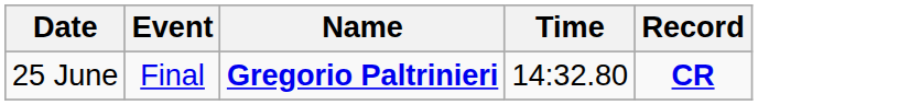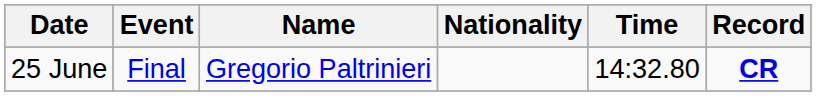+ column: Nationality
25 June | Name: bold -> normal
